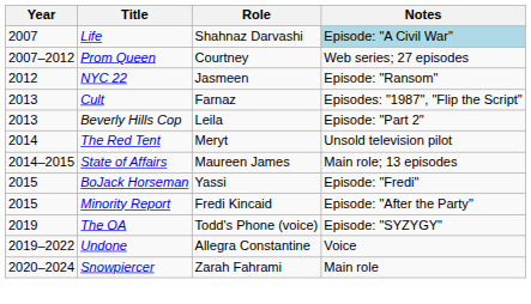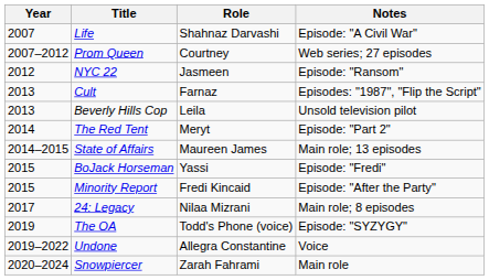Life | Notes: lightblue background -> no background
Beverly Hills Cop | Notes: Episode: "Part 2" -> Unsold television pilot
The Red Tent | Notes: Unsold television pilot -> Episode: "Part 2"
+ row: 2017 | 24: Legacy | Nilaa Mizrani | Main role; 8 episodes
